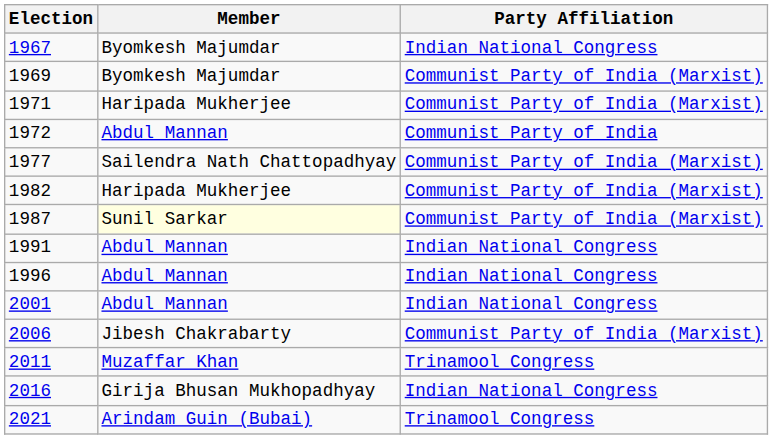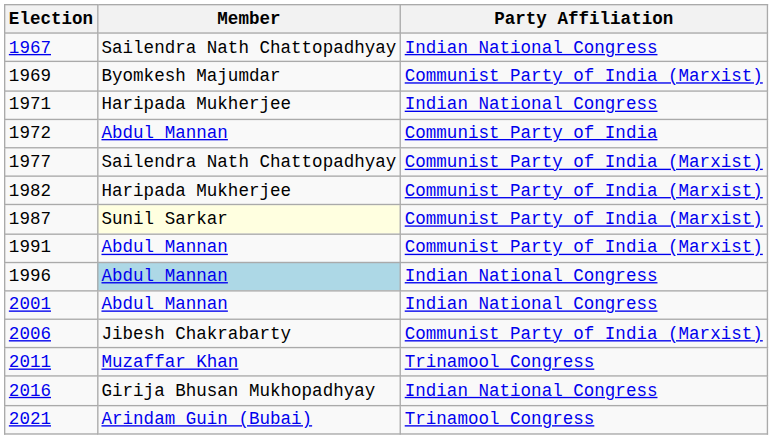1967 | Member: Byomkesh Majumdar -> Sailendra Nath Chattopadhyay
1971 | Party Affiliation: Communist Party of India (Marxist) -> Indian National Congress
1991 | Party Affiliation: Indian National Congress -> Communist Party of India (Marxist)
1996 | Member: no background -> lightblue background
